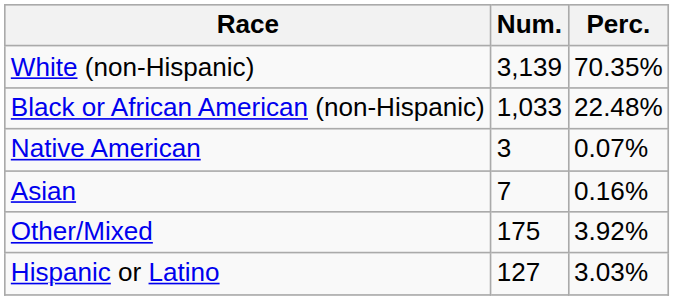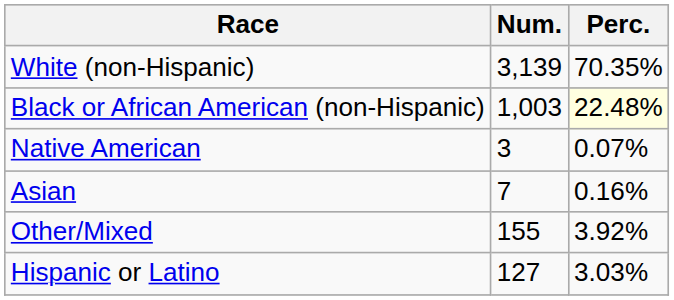Black or African American (non-Hispanic) | Num.: 1,033 -> 1,003
Black or African American (non-Hispanic) | Perc.: no background -> lightyellow background
Other/Mixed | Num.: 175 -> 155
